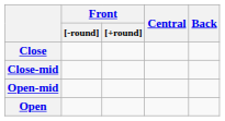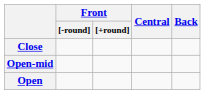- row: Close-mid
